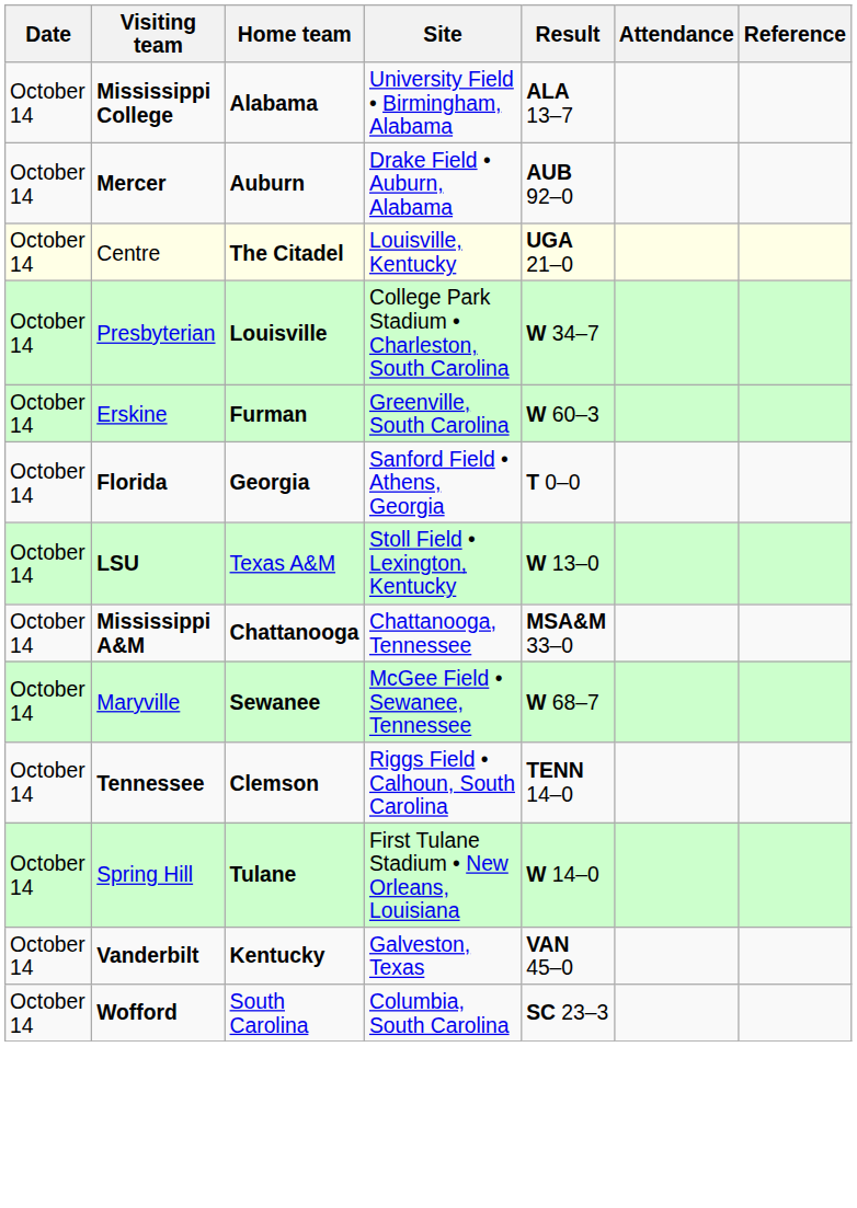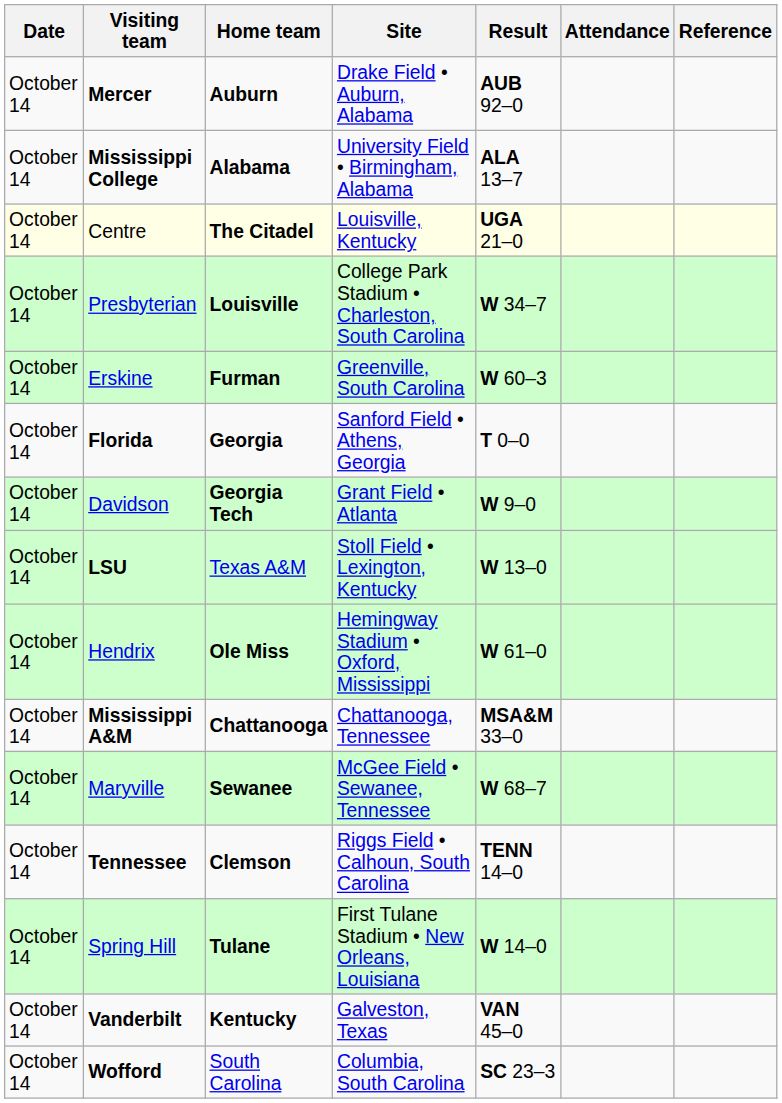rows swapped: Mississippi College <-> Mercer
+ row: October 14 | Davidson | Georgia Tech | Grant Field • Atlanta | W 9–0
+ row: October 14 | Hendrix | Ole Miss | Hemingway Stadium • Oxford, Mississippi | W 61–0
